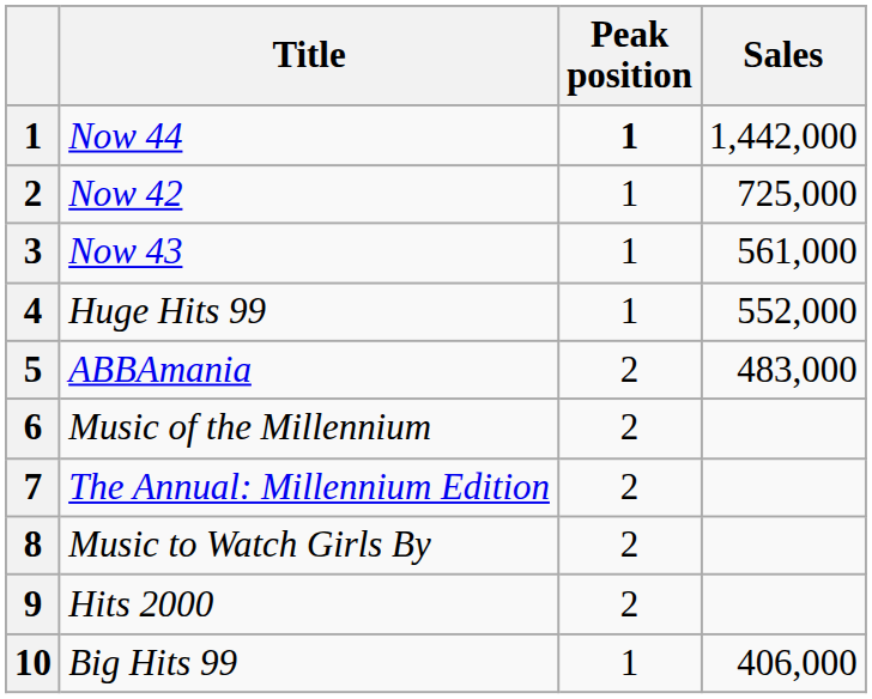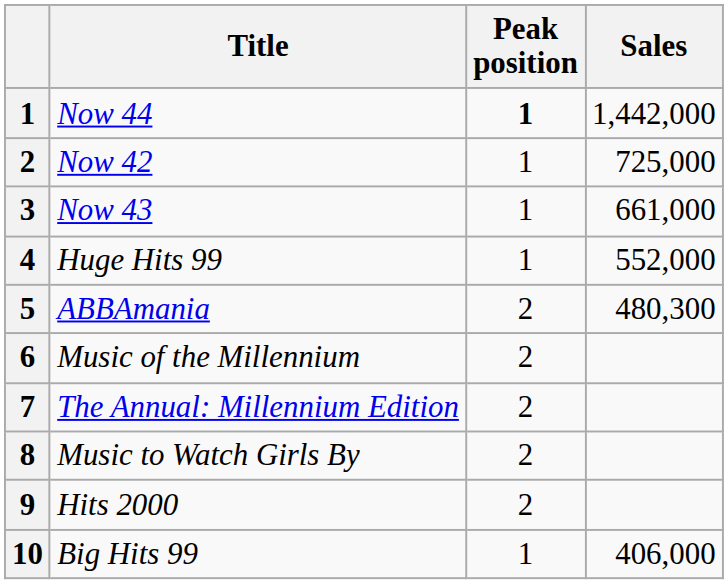Now 43 | Sales: 561,000 -> 661,000
ABBAmania | Sales: 483,000 -> 480,300
